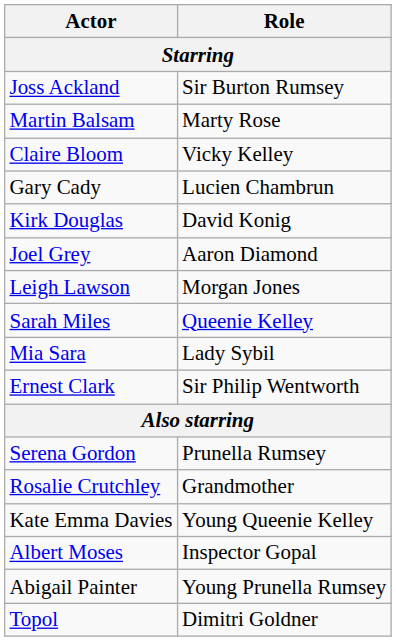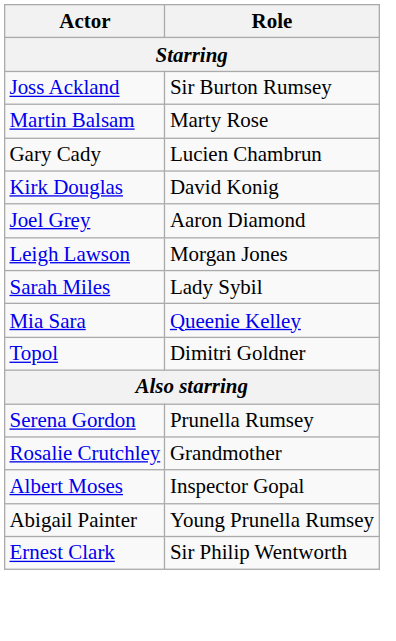- row: Claire Bloom | Vicky Kelley
Sarah Miles | Role: Queenie Kelley -> Lady Sybil
Mia Sara | Role: Lady Sybil -> Queenie Kelley
rows swapped: Topol <-> Ernest Clark
- row: Kate Emma Davies | Young Queenie Kelley
